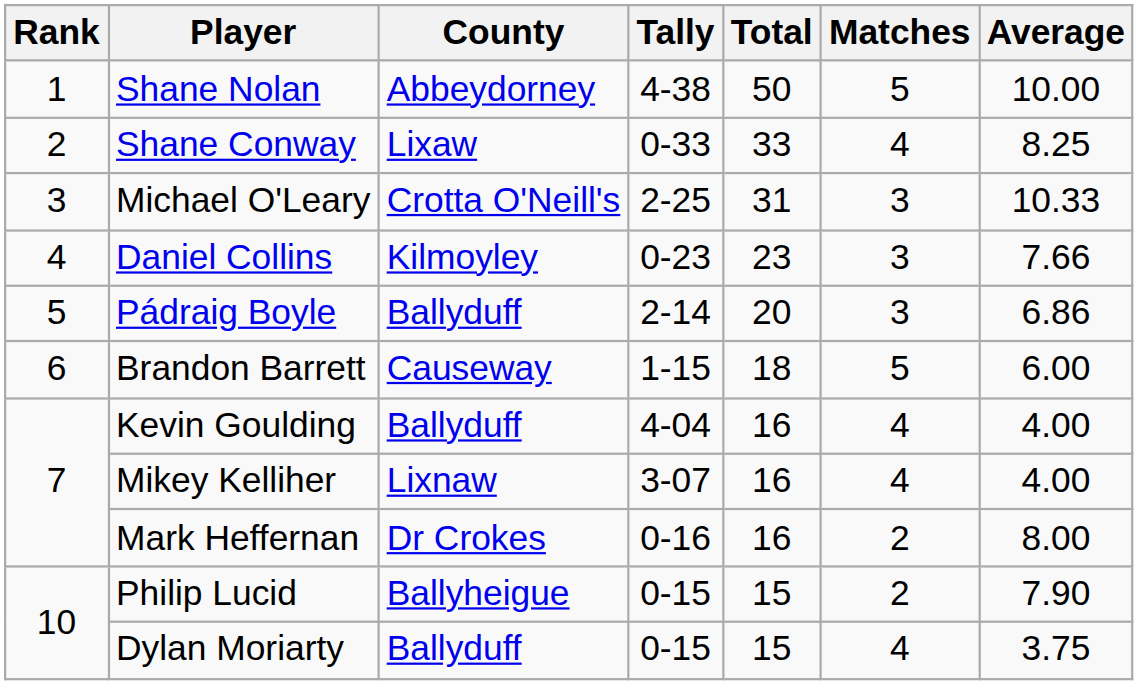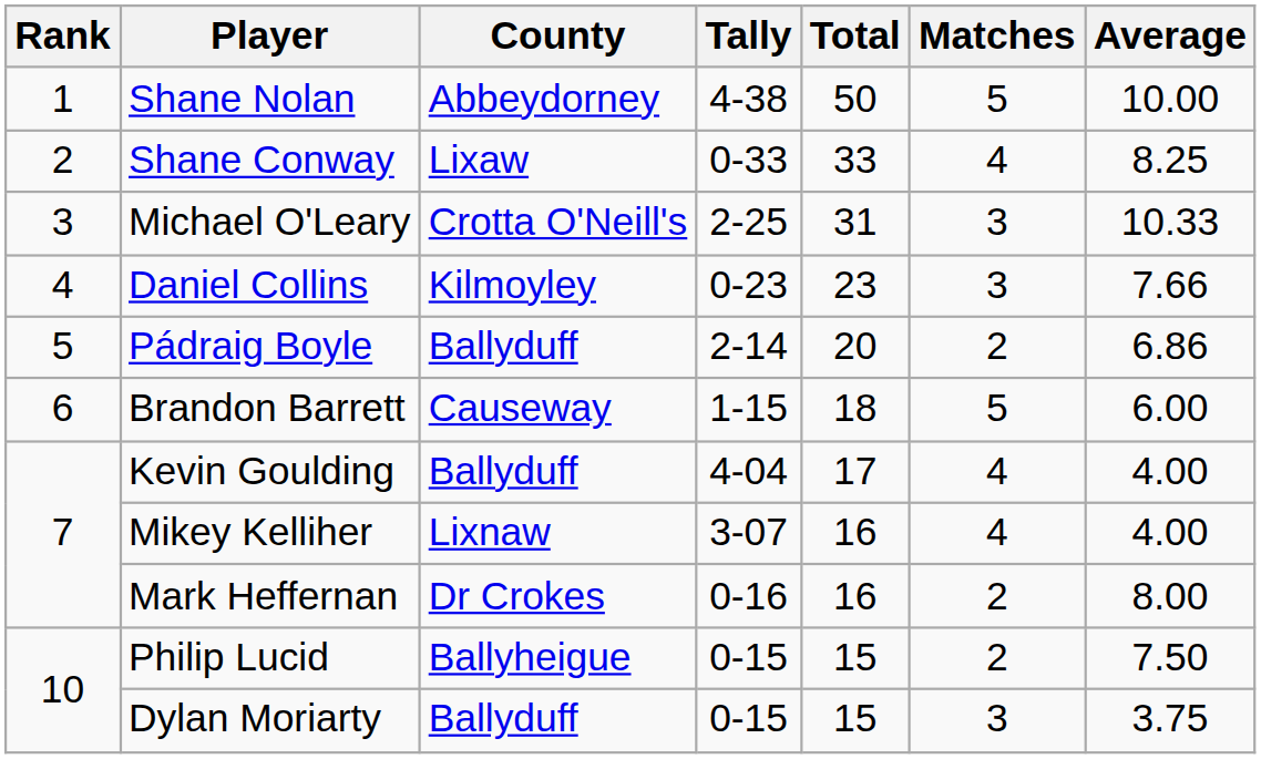Pádraig Boyle | Matches: 3 -> 2
Kevin Goulding | Total: 16 -> 17
Philip Lucid | Average: 7.90 -> 7.50
Dylan Moriarty | Matches: 4 -> 3
